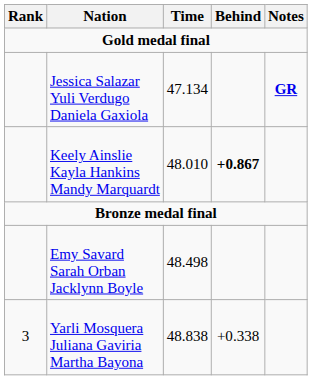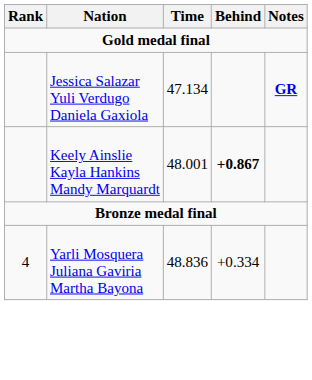Keely Ainslie Kayla Hankins Mandy Marquardt | Time: 48.010 -> 48.001
- row: Emy Savard Sarah Orban Jacklynn Boyle | 48.498
Yarli Mosquera Juliana Gaviria Martha Bayona | Rank: 3 -> 4
Yarli Mosquera Juliana Gaviria Martha Bayona | Time: 48.838 -> 48.836
Yarli Mosquera Juliana Gaviria Martha Bayona | Behind: +0.338 -> +0.334
